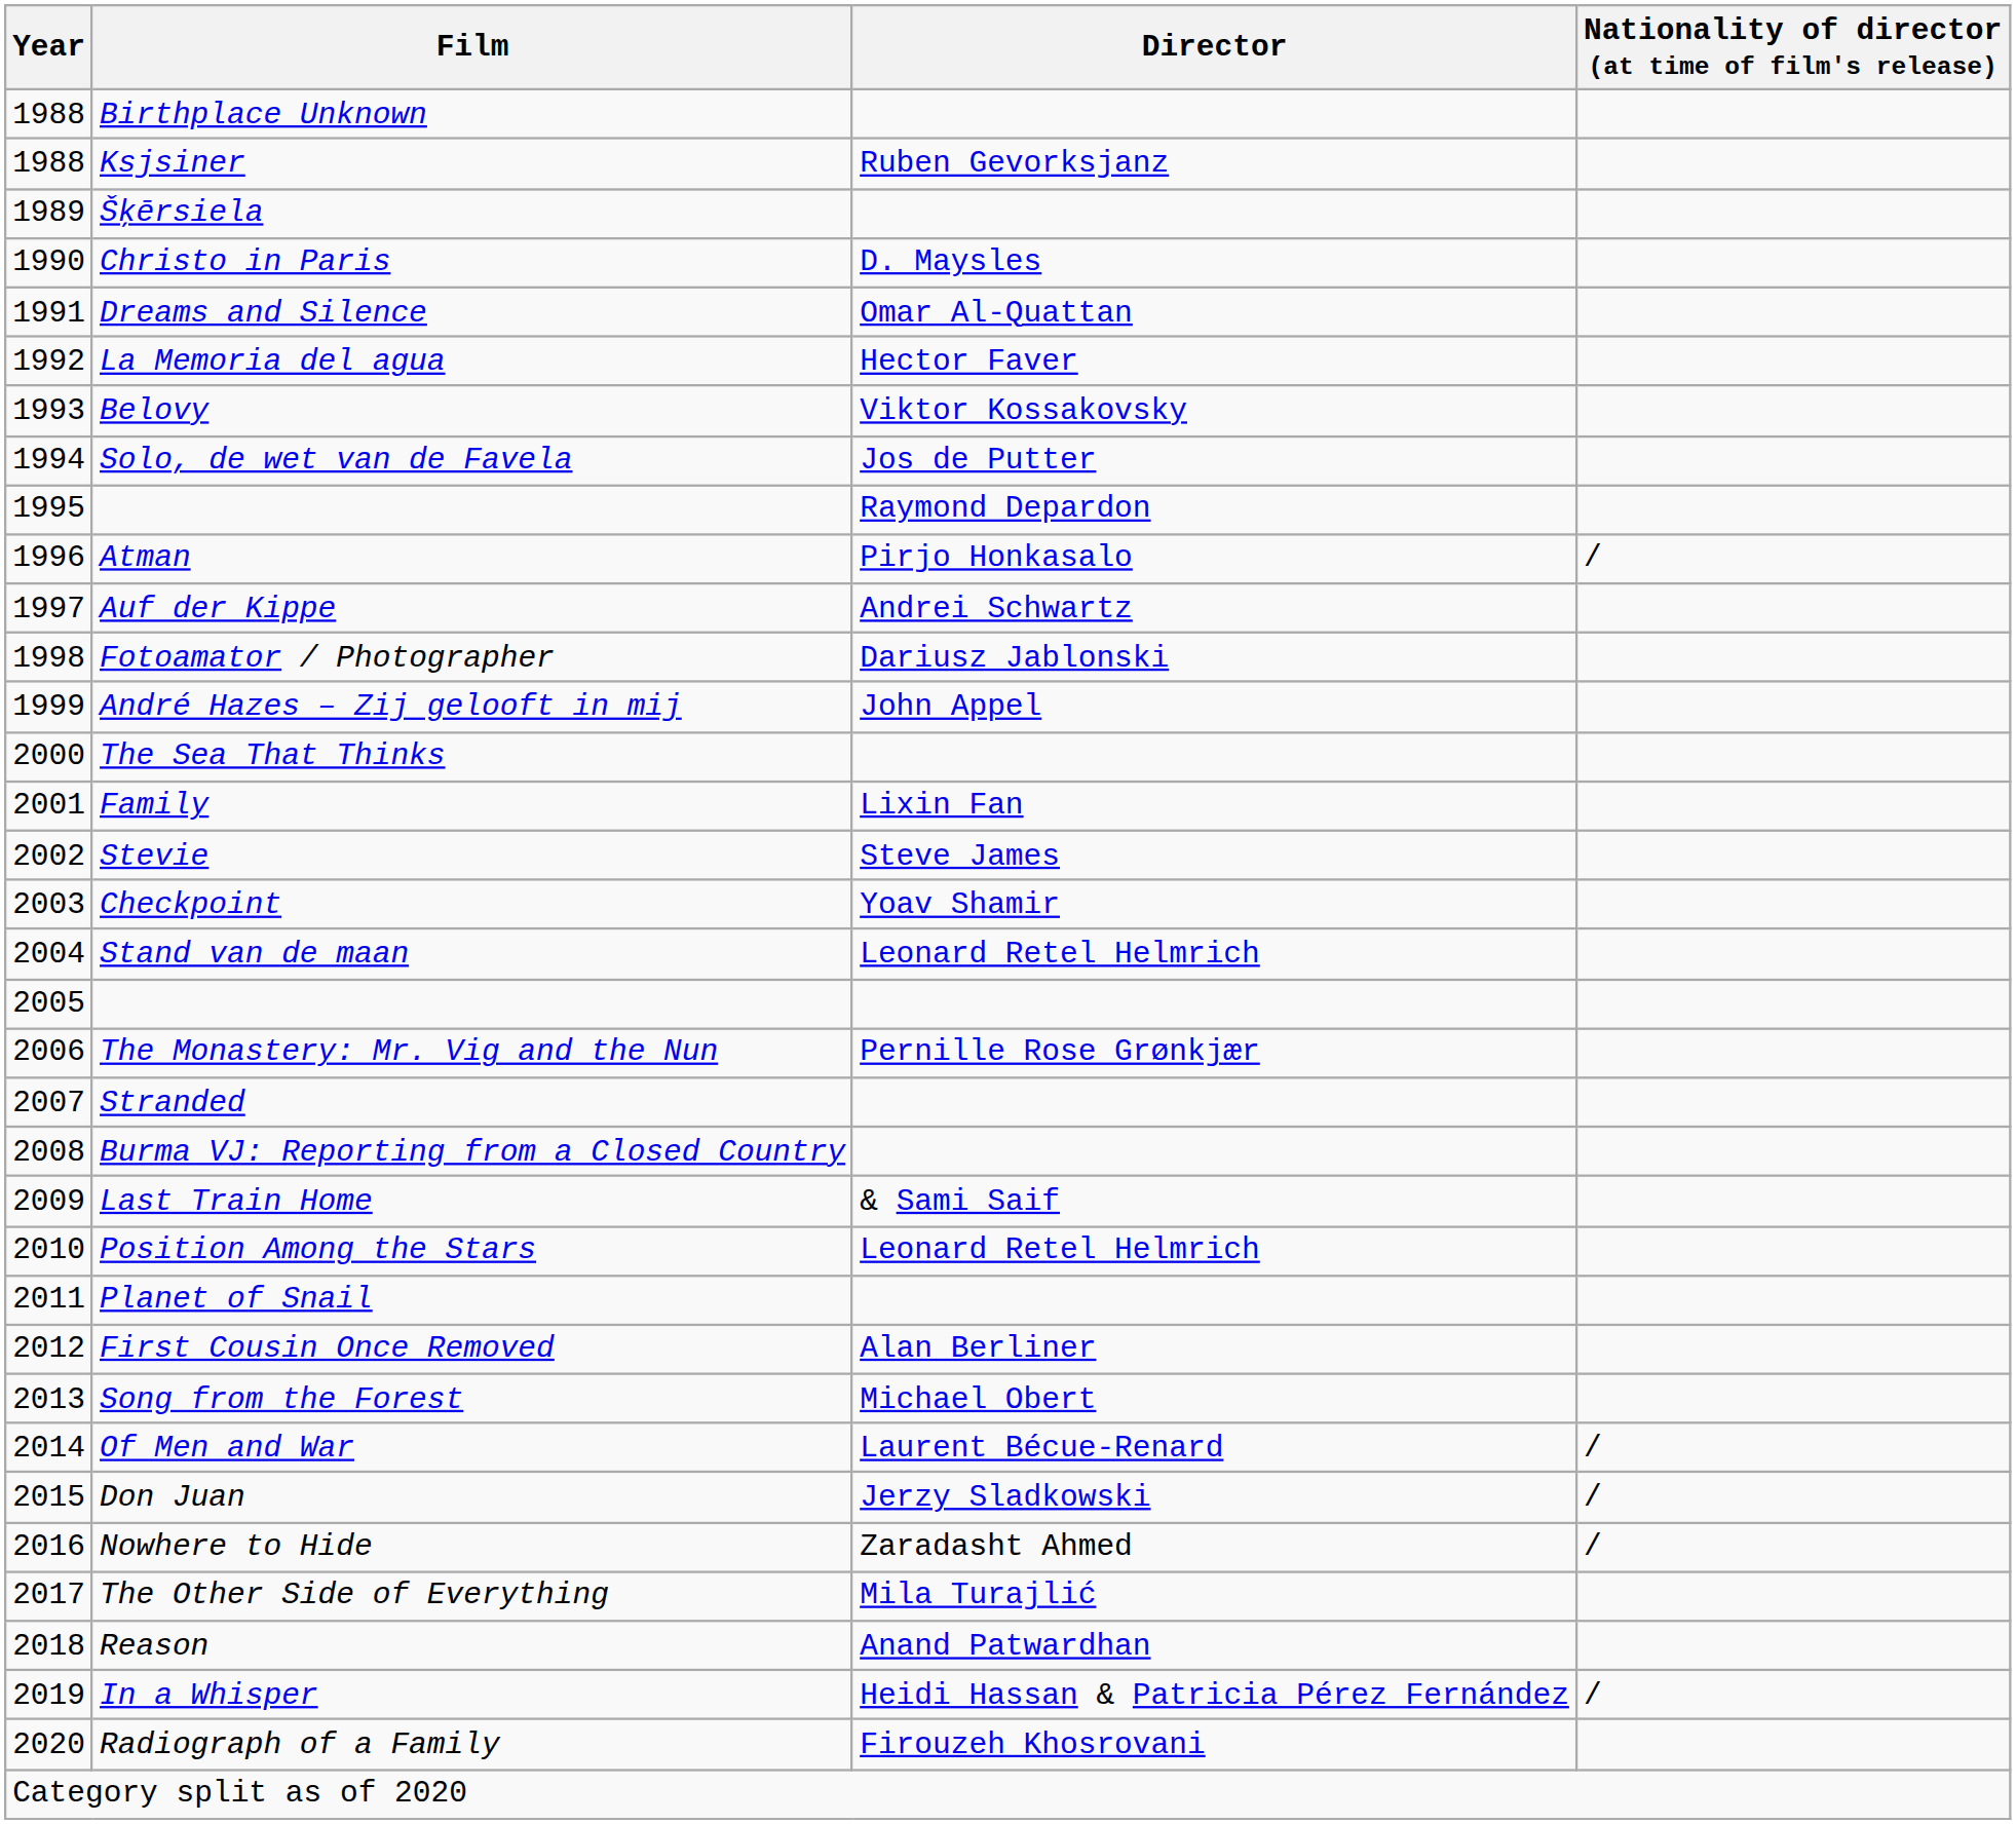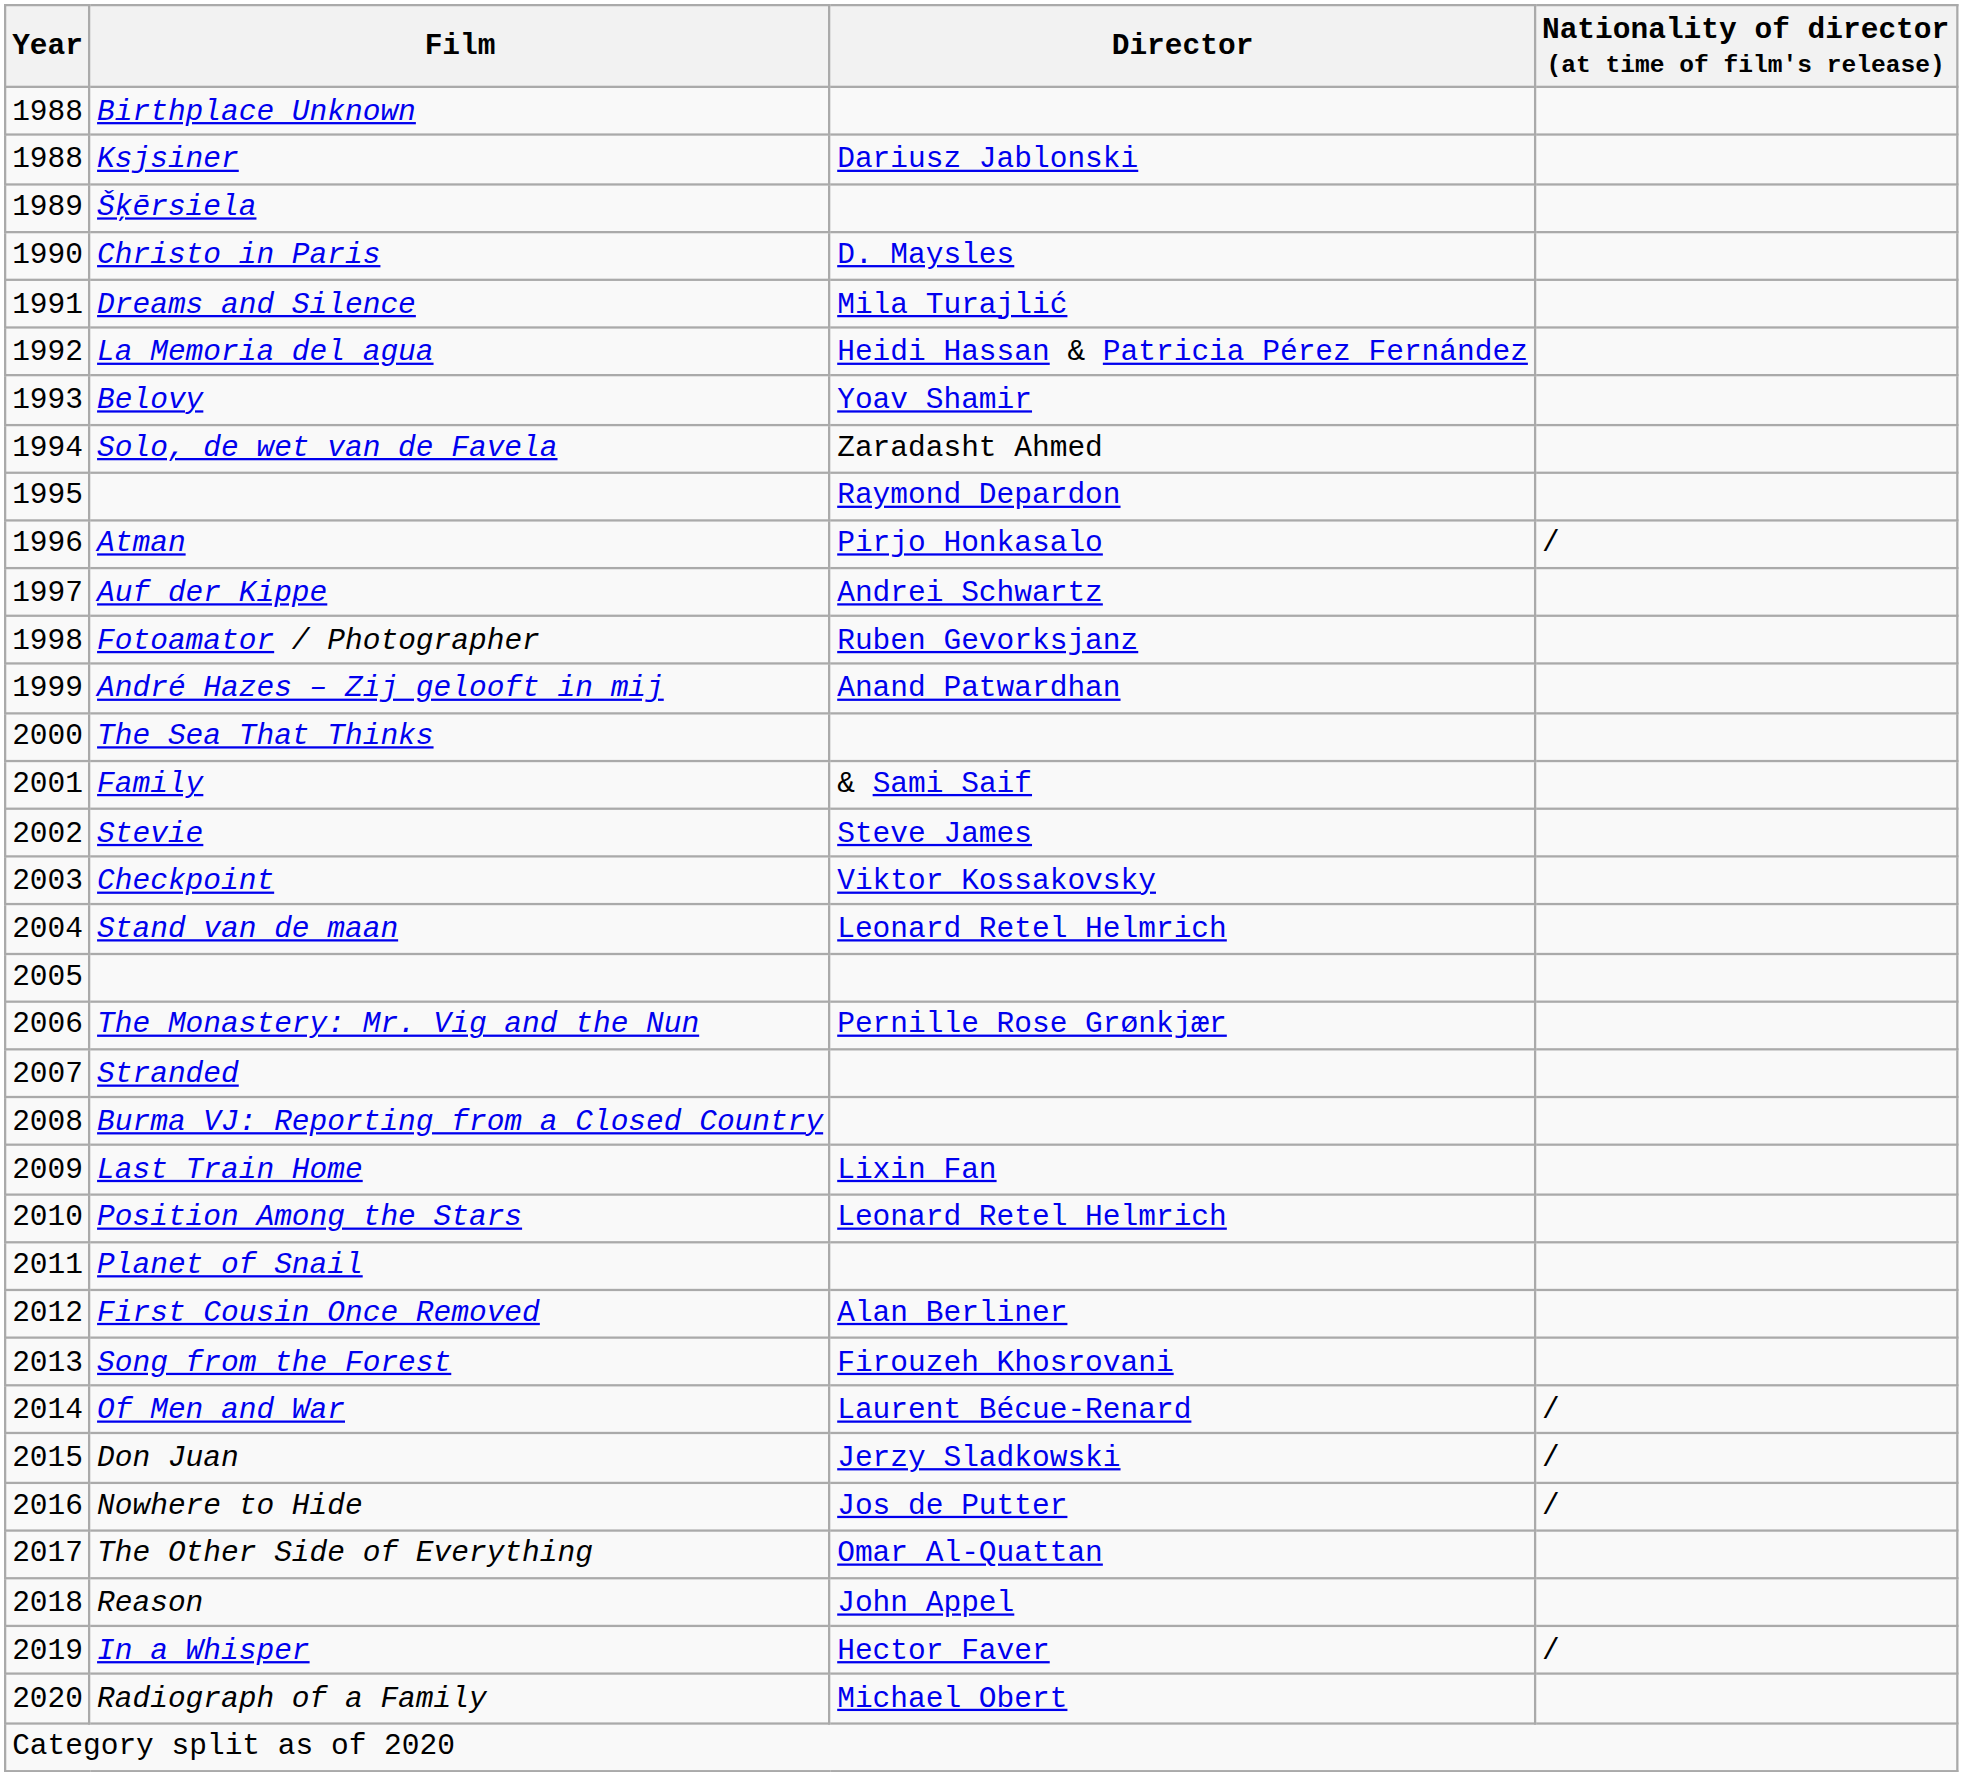Ksjsiner | Director: Ruben Gevorksjanz -> Dariusz Jablonski
Dreams and Silence | Director: Omar Al-Quattan -> Mila Turajlić
La Memoria del agua | Director: Hector Faver -> Heidi Hassan & Patricia Pérez Fernández
Belovy | Director: Viktor Kossakovsky -> Yoav Shamir
Solo, de wet van de Favela | Director: Jos de Putter -> Zaradasht Ahmed
Fotoamator / Photographer | Director: Dariusz Jablonski -> Ruben Gevorksjanz
André Hazes – Zij gelooft in mij | Director: John Appel -> Anand Patwardhan
Family | Director: Lixin Fan -> & Sami Saif
Checkpoint | Director: Yoav Shamir -> Viktor Kossakovsky
Last Train Home | Director: & Sami Saif -> Lixin Fan
Song from the Forest | Director: Michael Obert -> Firouzeh Khosrovani
Nowhere to Hide | Director: Zaradasht Ahmed -> Jos de Putter
The Other Side of Everything | Director: Mila Turajlić -> Omar Al-Quattan
Reason | Director: Anand Patwardhan -> John Appel
In a Whisper | Director: Heidi Hassan & Patricia Pérez Fernández -> Hector Faver
Radiograph of a Family | Director: Firouzeh Khosrovani -> Michael Obert
